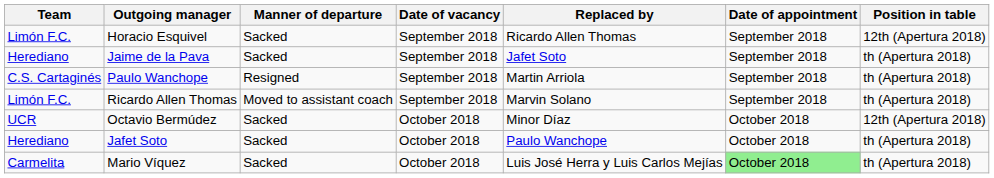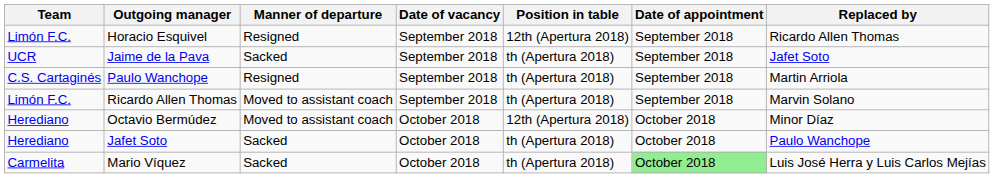columns swapped: Replaced by <-> Position in table
Horacio Esquivel | Manner of departure: Sacked -> Resigned
Jaime de la Pava | Team: Herediano -> UCR
Octavio Bermúdez | Team: UCR -> Herediano
Octavio Bermúdez | Manner of departure: Sacked -> Moved to assistant coach
